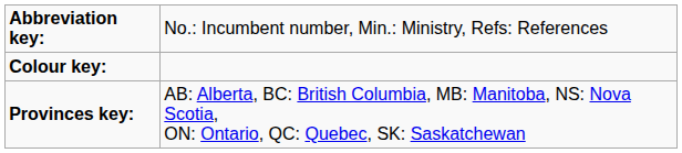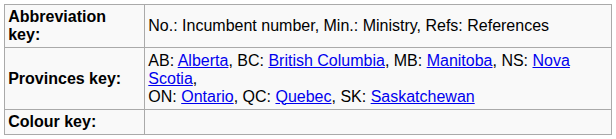rows swapped: Colour key: <-> Provinces key:
